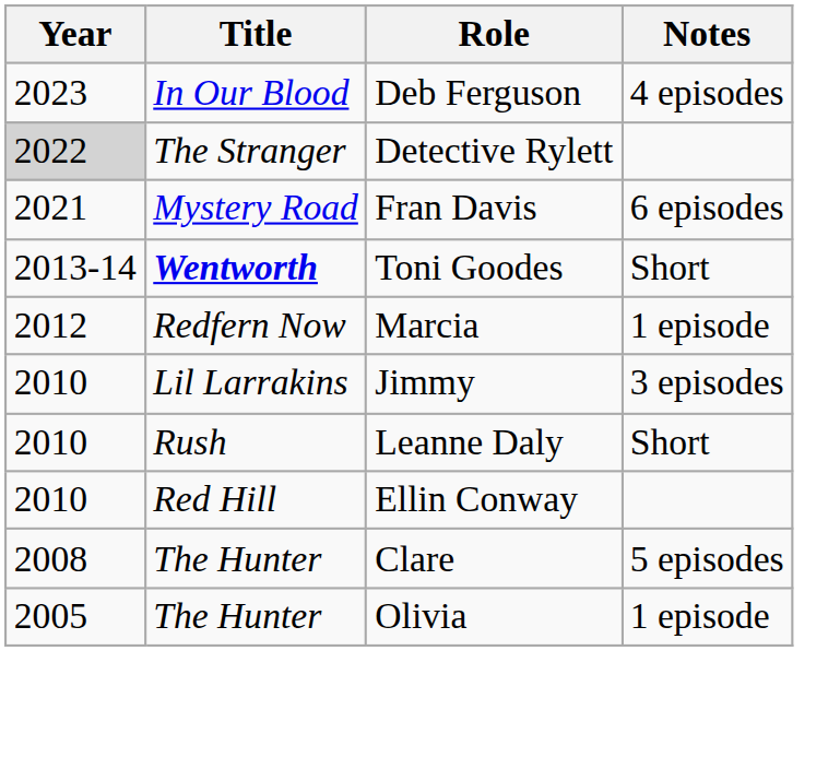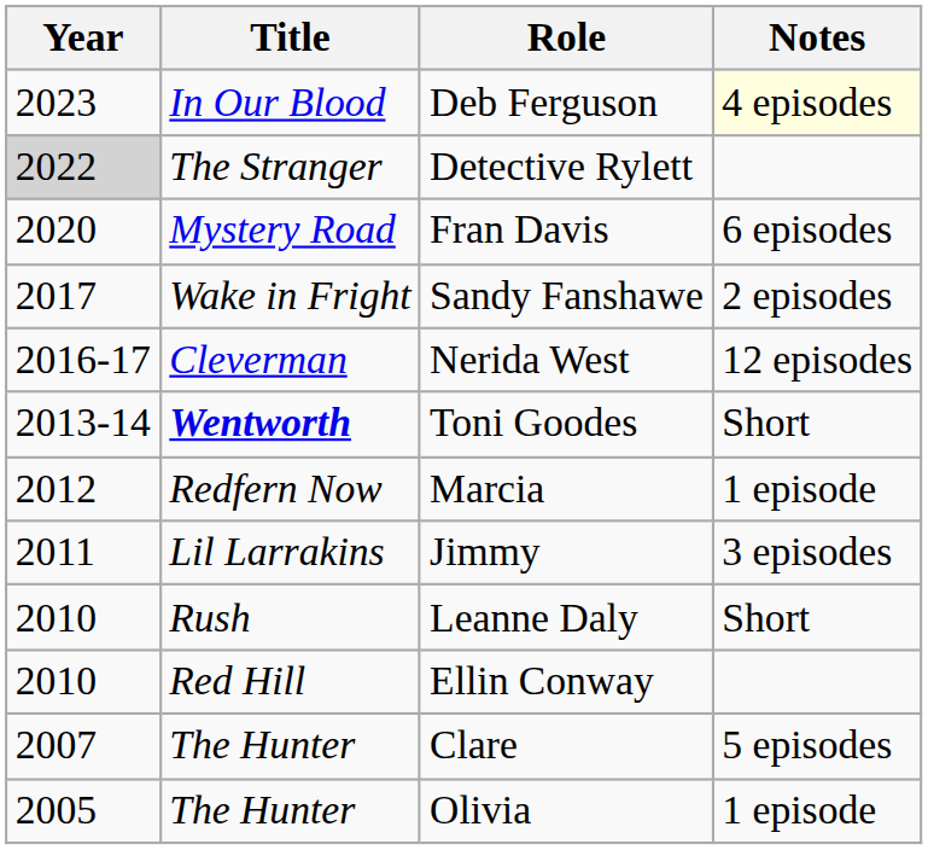Deb Ferguson | Notes: no background -> lightyellow background
Fran Davis | Year: 2021 -> 2020
+ row: 2017 | Wake in Fright | Sandy Fanshawe | 2 episodes
+ row: 2016-17 | Cleverman | Nerida West | 12 episodes
Jimmy | Year: 2010 -> 2011
Clare | Year: 2008 -> 2007
